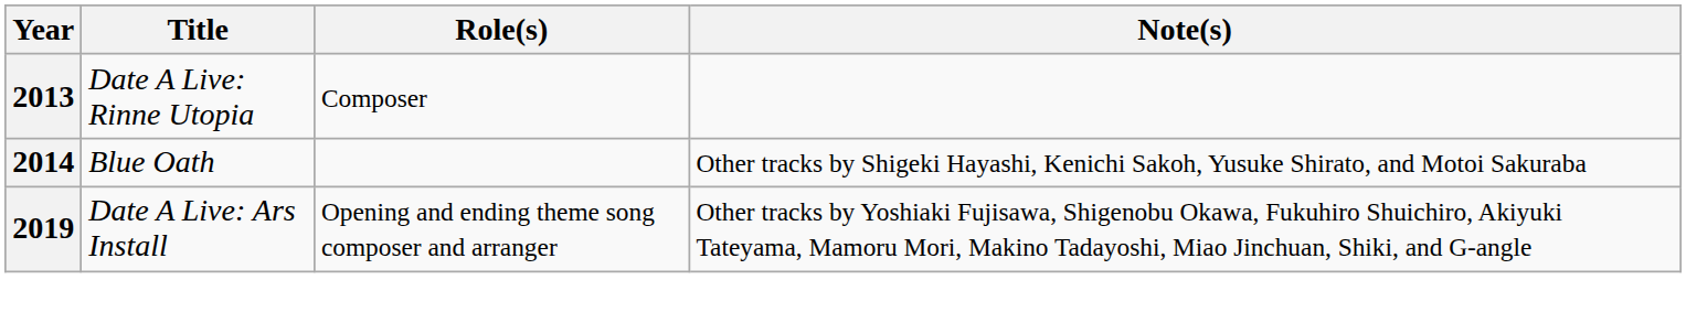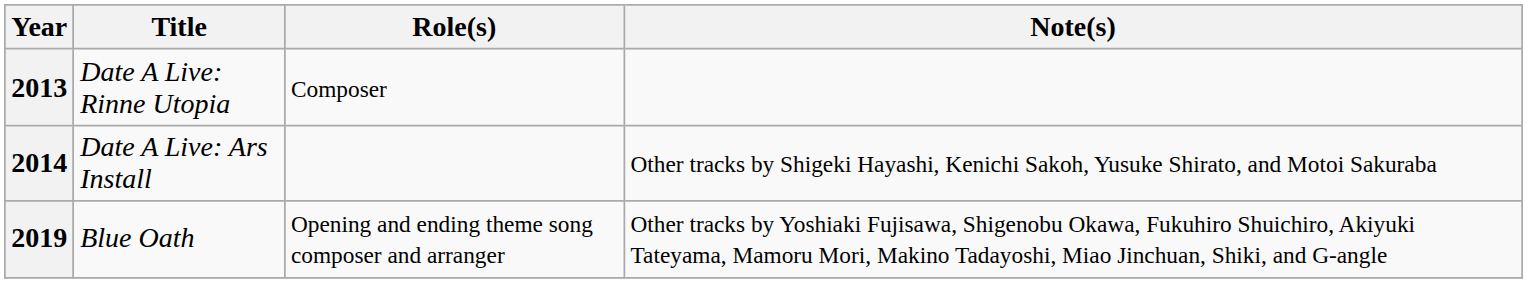2014 | Title: Blue Oath -> Date A Live: Ars Install
2019 | Title: Date A Live: Ars Install -> Blue Oath
